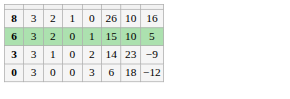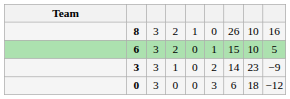+ column: Team
